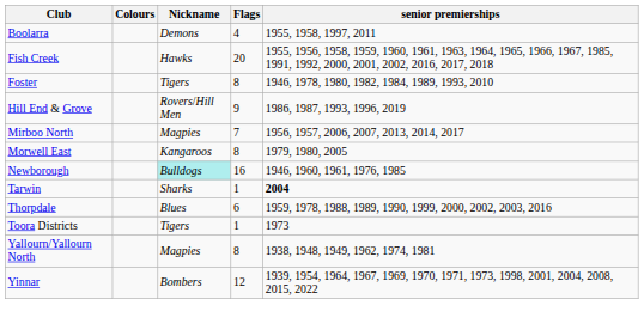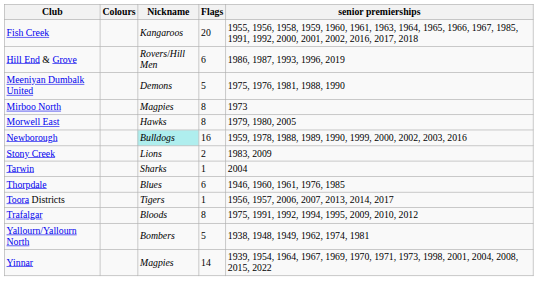- row: Boolarra | Demons | 4 | 1955, 1958, 1997, 2011
Fish Creek | Nickname: Hawks -> Kangaroos
- row: Foster | Tigers | 8 | 1946, 1978, 1980, 1982, 1984, 1989, 1993, 2010
Hill End & Grove | Flags: 9 -> 6
+ row: Meeniyan Dumbalk United | Demons | 5 | 1975, 1976, 1981, 1988, 1990
Mirboo North | Flags: 7 -> 8
Mirboo North | senior premierships: 1956, 1957, 2006, 2007, 2013, 2014, 2017 -> 1973
Morwell East | Nickname: Kangaroos -> Hawks
Newborough | senior premierships: 1946, 1960, 1961, 1976, 1985 -> 1959, 1978, 1988, 1989, 1990, 1999, 2000, 2002, 2003, 2016
+ row: Stony Creek | Lions | 2 | 1983, 2009
Tarwin | senior premierships: bold -> normal
Thorpdale | senior premierships: 1959, 1978, 1988, 1989, 1990, 1999, 2000, 2002, 2003, 2016 -> 1946, 1960, 1961, 1976, 1985
Toora Districts | senior premierships: 1973 -> 1956, 1957, 2006, 2007, 2013, 2014, 2017
+ row: Trafalgar | Bloods | 8 | 1975, 1991, 1992, 1994, 1995, 2009, 2010, 2012
Yallourn/Yallourn North | Nickname: Magpies -> Bombers
Yallourn/Yallourn North | Flags: 8 -> 5
Yinnar | Nickname: Bombers -> Magpies
Yinnar | Flags: 12 -> 14
